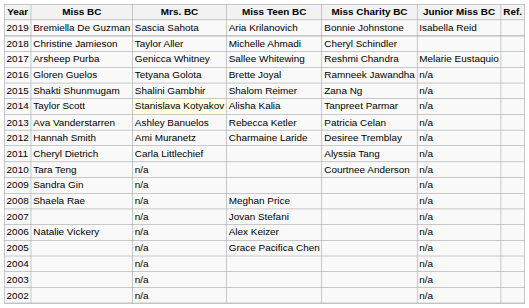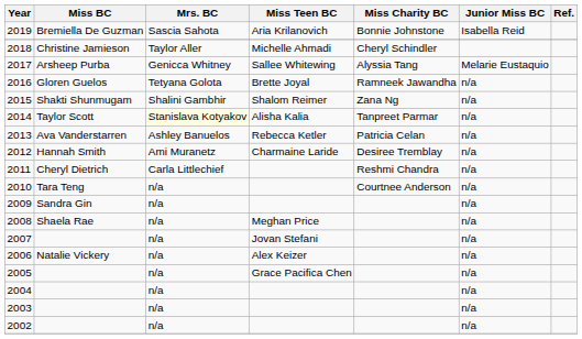2017 | Miss Charity BC: Reshmi Chandra -> Alyssia Tang
2011 | Miss Charity BC: Alyssia Tang -> Reshmi Chandra
